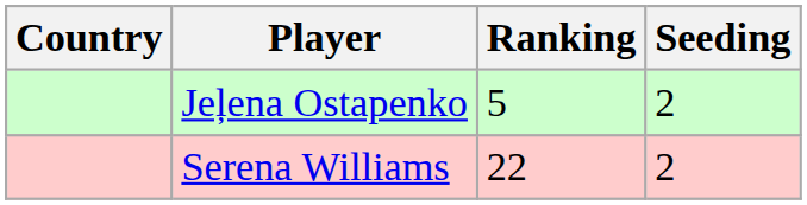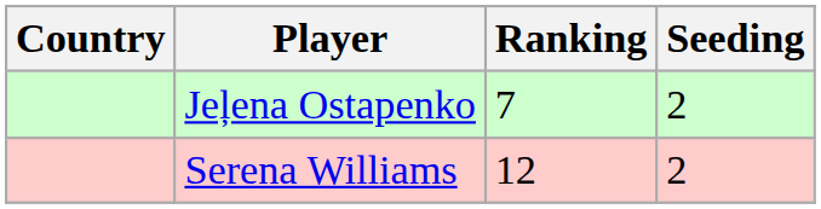Jeļena Ostapenko | Ranking: 5 -> 7
Serena Williams | Ranking: 22 -> 12
